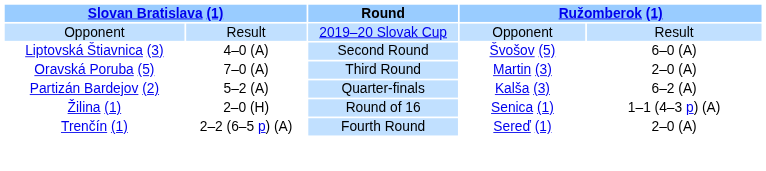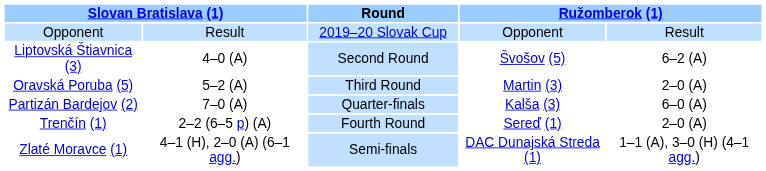Liptovská Štiavnica (3) | column 5: 6–0 (A) -> 6–2 (A)
Oravská Poruba (5) | column 2: 7–0 (A) -> 5–2 (A)
Partizán Bardejov (2) | column 2: 5–2 (A) -> 7–0 (A)
Partizán Bardejov (2) | column 5: 6–2 (A) -> 6–0 (A)
- row: Žilina (1) | 2–0 (H) | Round of 16 | Senica (1) | 1–1 (4–3 p) (A)
+ row: Zlaté Moravce (1) | 4–1 (H), 2–0 (A) (6–1 agg.) | Semi-finals | DAC Dunajská Streda (1) | 1–1 (A), 3–0 (H) (4–1 agg.)
